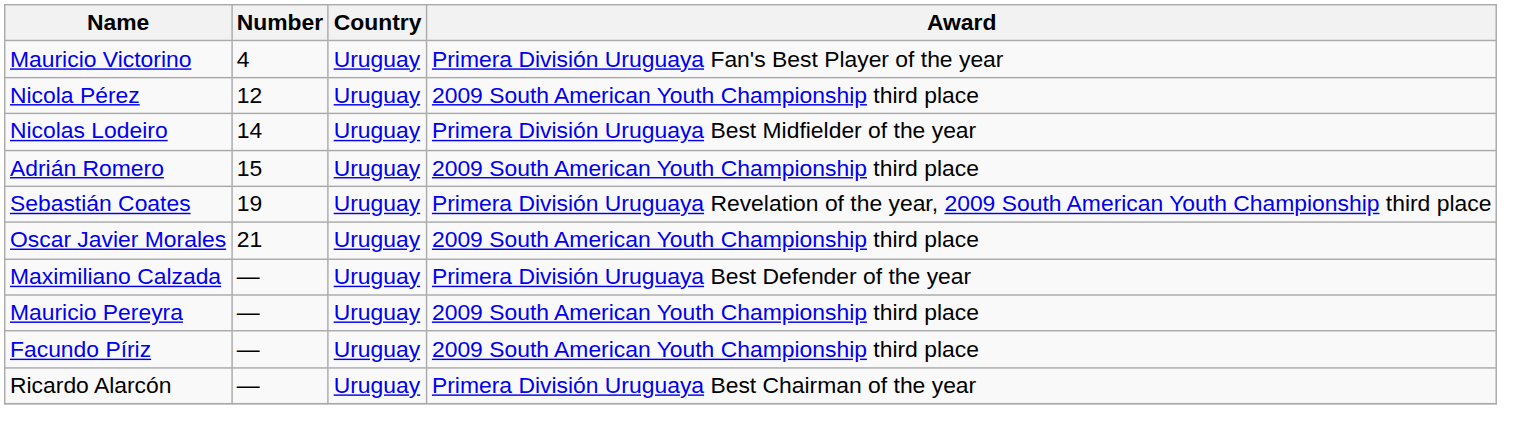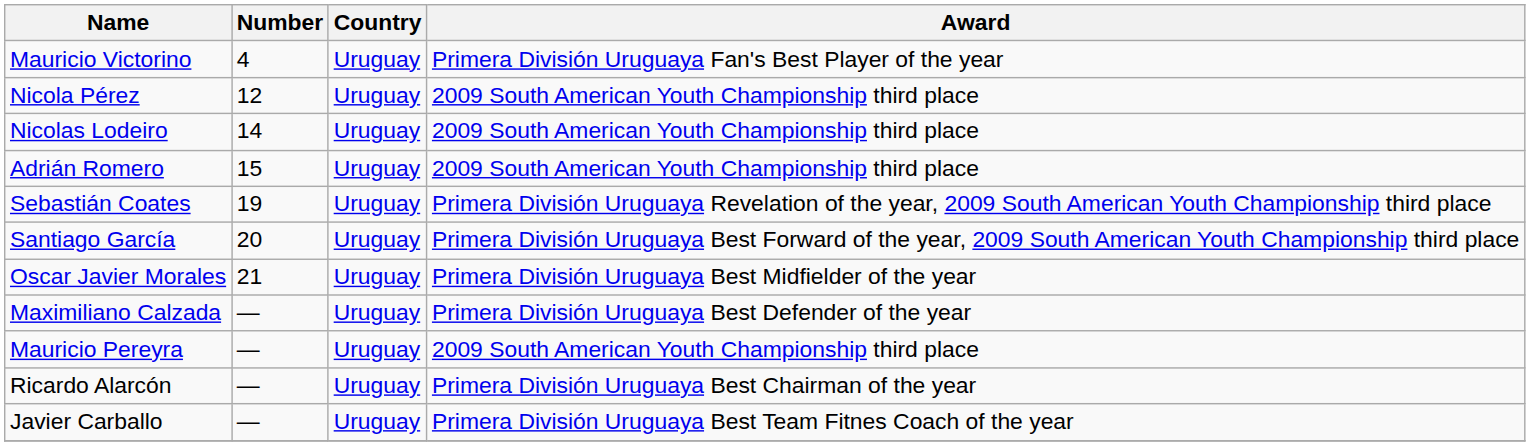Nicolas Lodeiro | Award: Primera División Uruguaya Best Midfielder of the year -> 2009 South American Youth Championship third place
+ row: Santiago García | 20 | Uruguay | Primera División Uruguaya Best Forward of the year, 2009 South American Youth Championship third place
Oscar Javier Morales | Award: 2009 South American Youth Championship third place -> Primera División Uruguaya Best Midfielder of the year
- row: Facundo Píriz | — | Uruguay | 2009 South American Youth Championship third place
+ row: Javier Carballo | — | Uruguay | Primera División Uruguaya Best Team Fitnes Coach of the year
